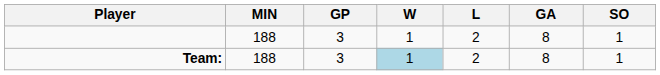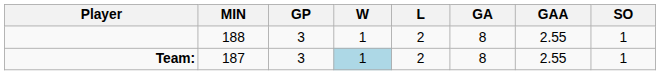+ column: GAA | 2.55 | 2.55
Team: | MIN: 188 -> 187
